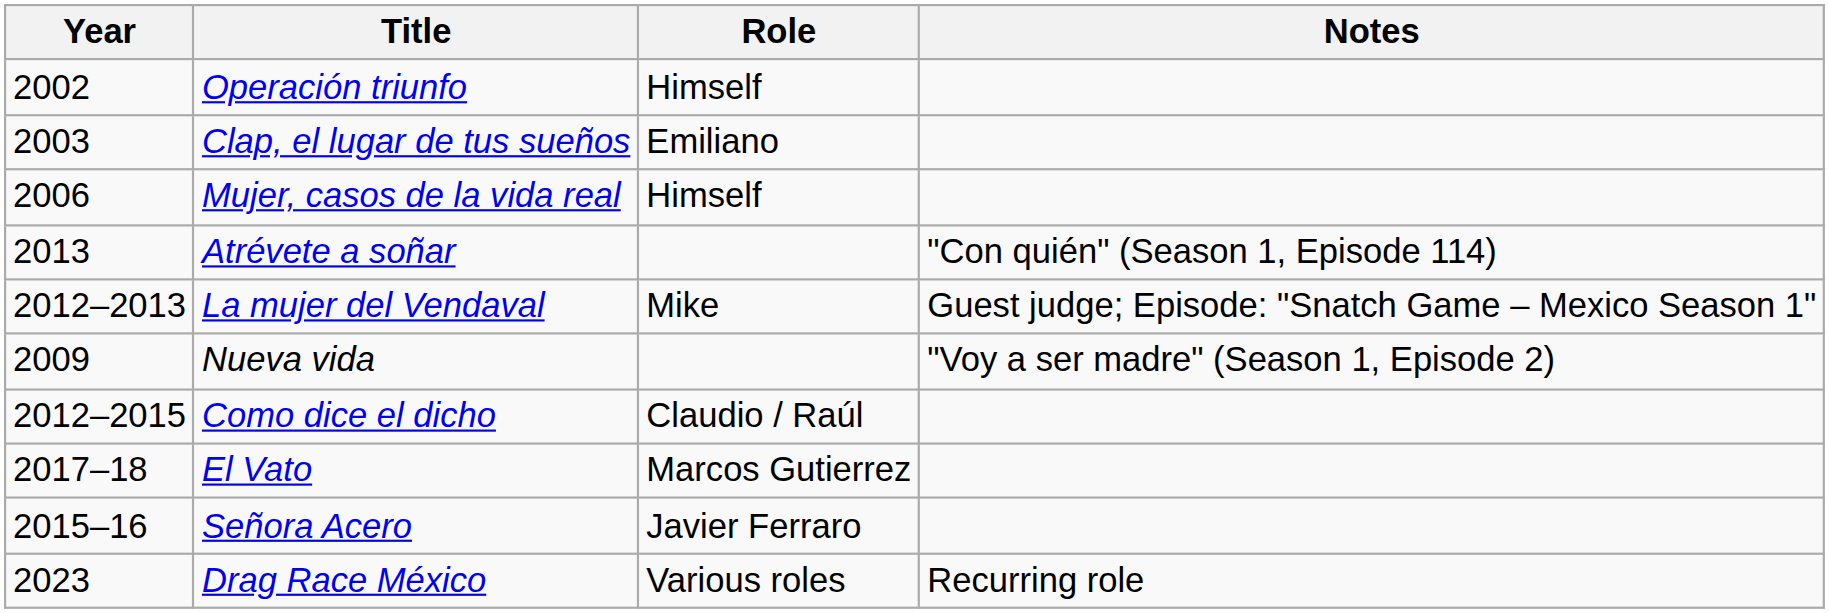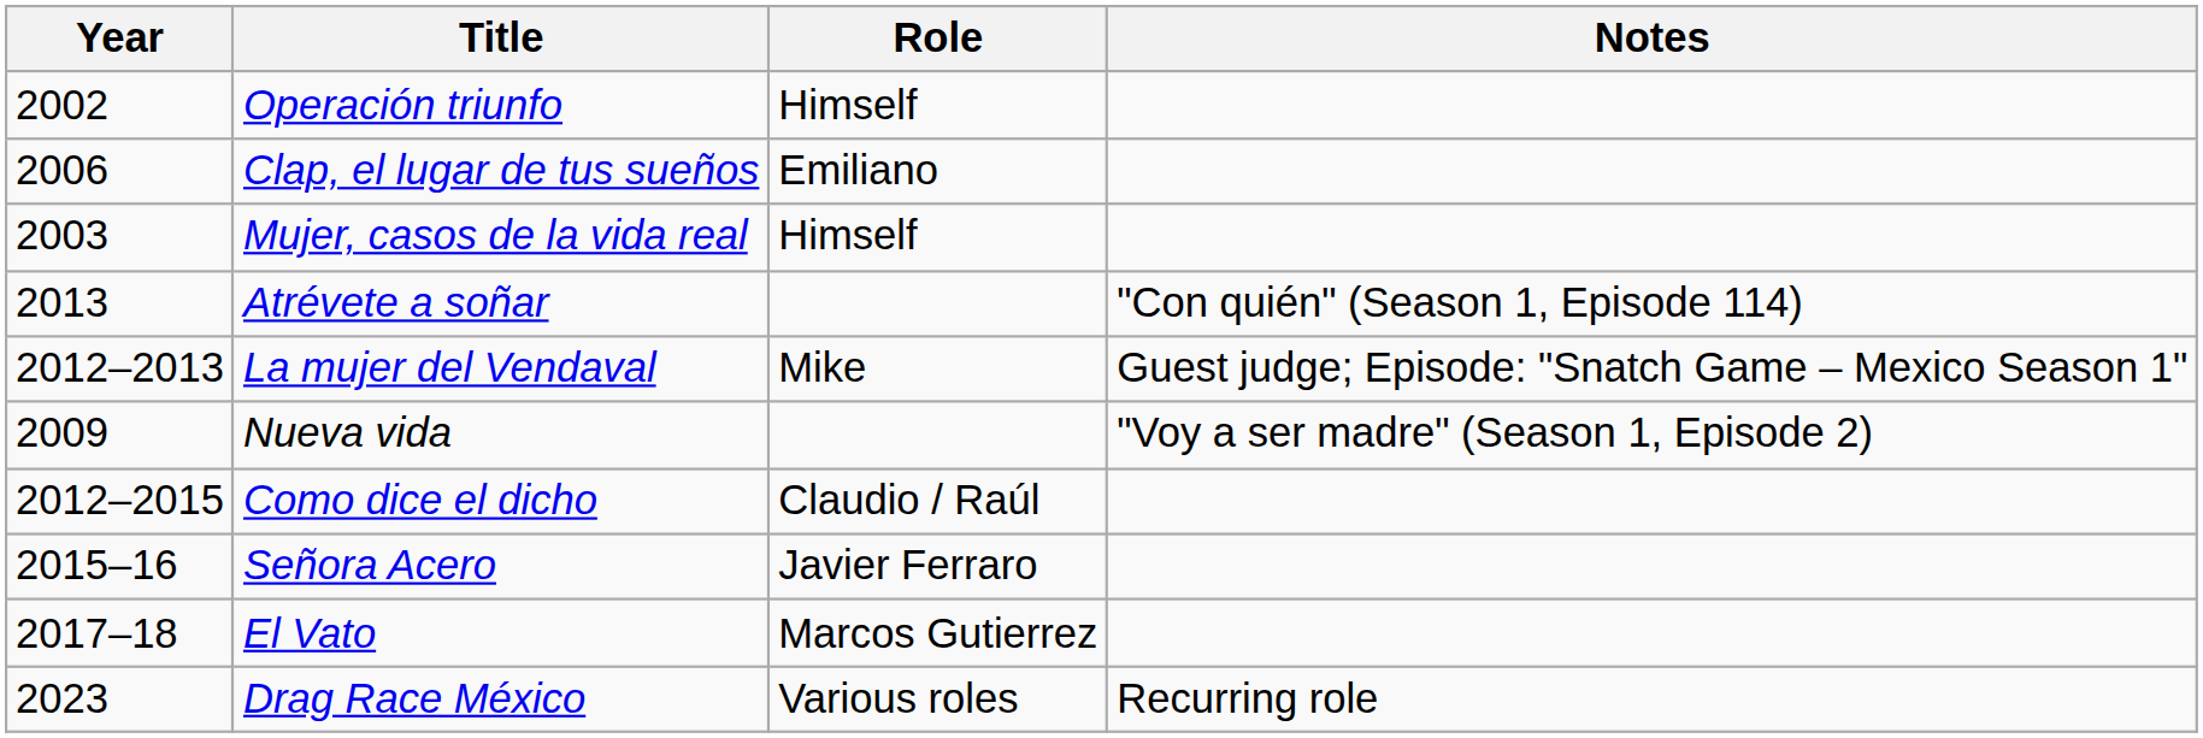Clap, el lugar de tus sueños | Year: 2003 -> 2006
Mujer, casos de la vida real | Year: 2006 -> 2003
rows swapped: Señora Acero <-> El Vato
